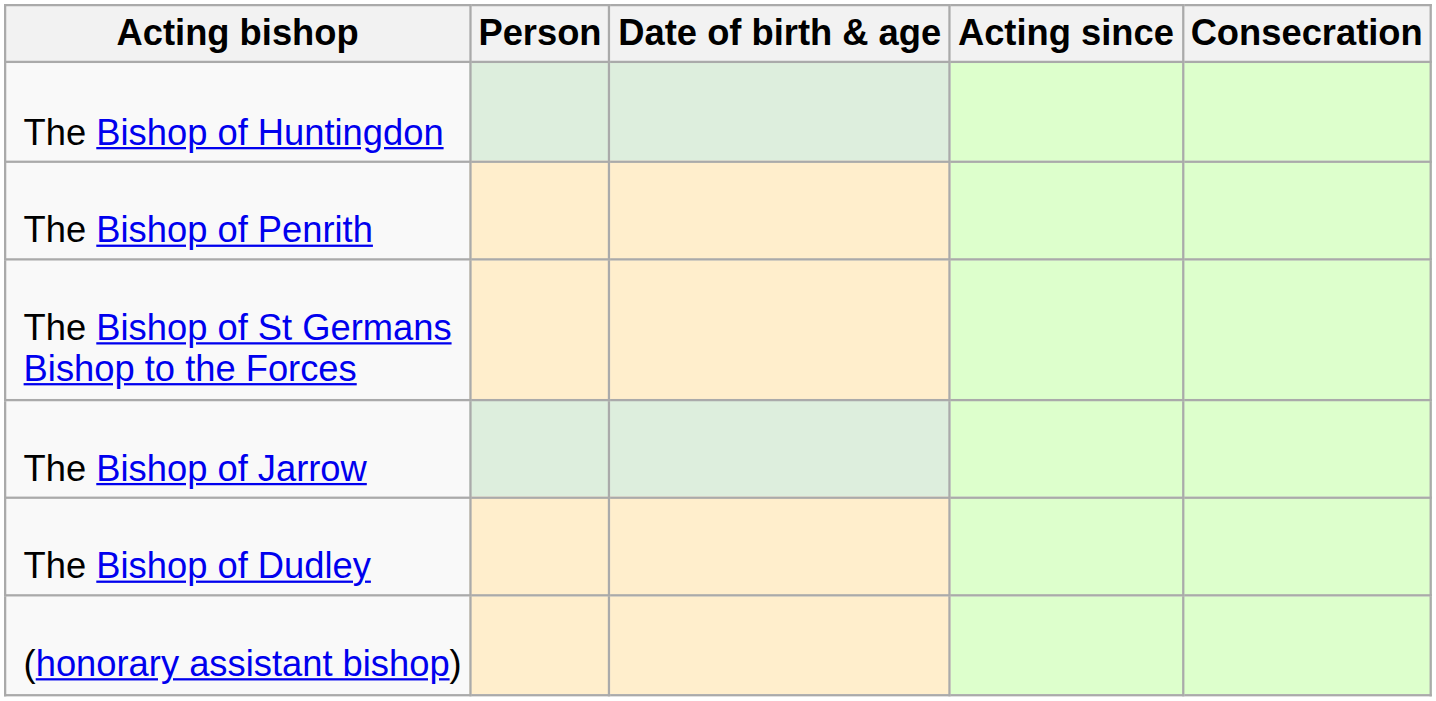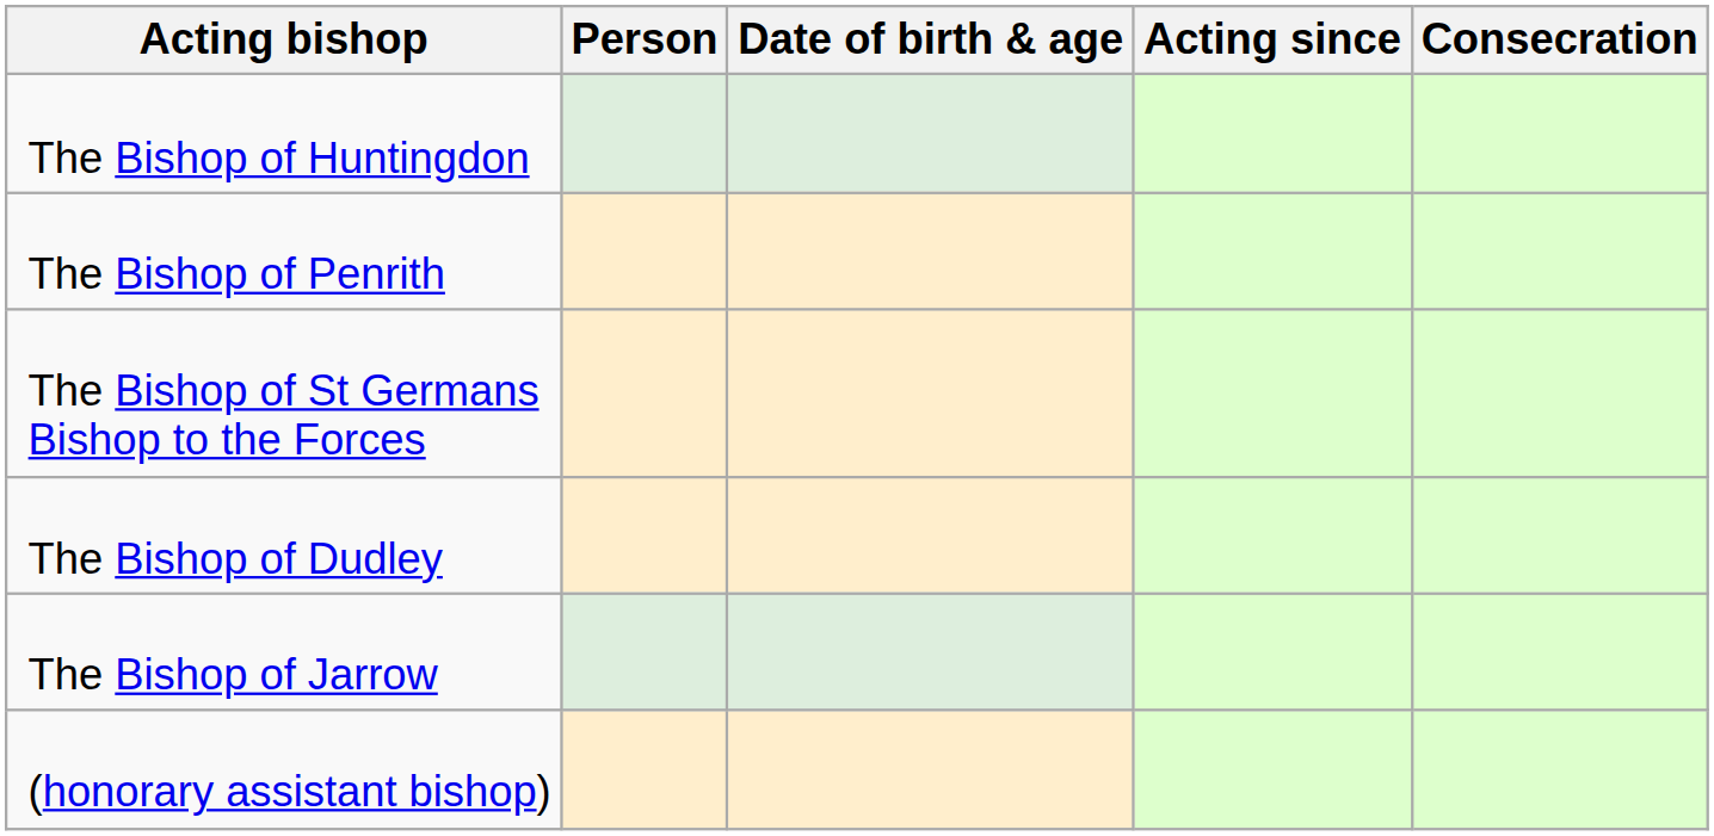rows swapped: The Bishop of Jarrow <-> The Bishop of Dudley
